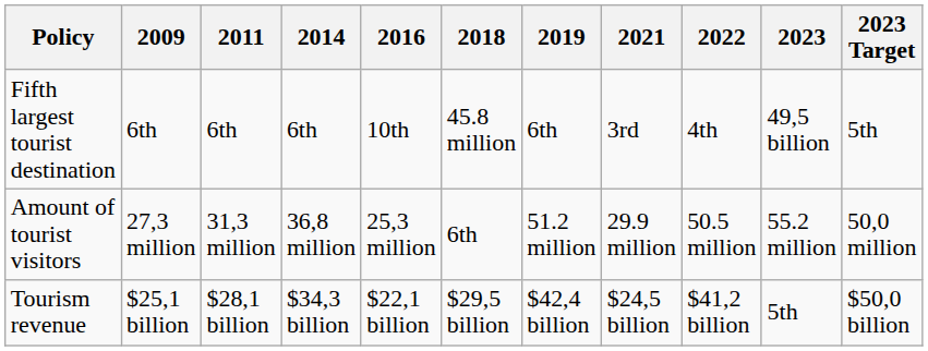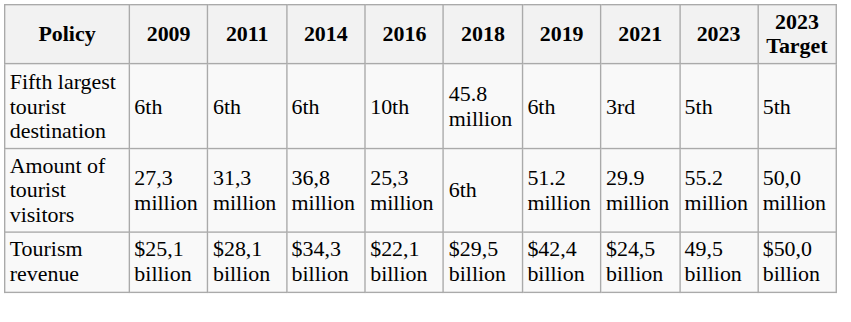- column: 2022 | 4th | 50.5 million | $41,2 billion
Fifth largest tourist destination | 2023: 49,5 billion -> 5th
Tourism revenue | 2023: 5th -> 49,5 billion
